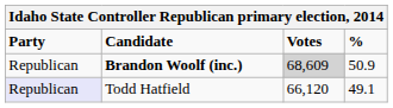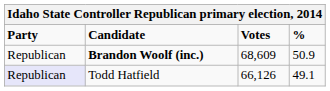Brandon Woolf (inc.) | Votes: lightgrey background -> no background
Todd Hatfield | Votes: 66,120 -> 66,126
